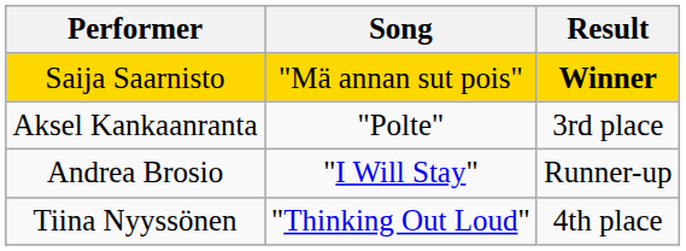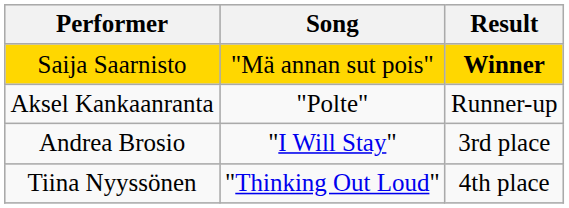Aksel Kankaanranta | Result: 3rd place -> Runner-up
Andrea Brosio | Result: Runner-up -> 3rd place
